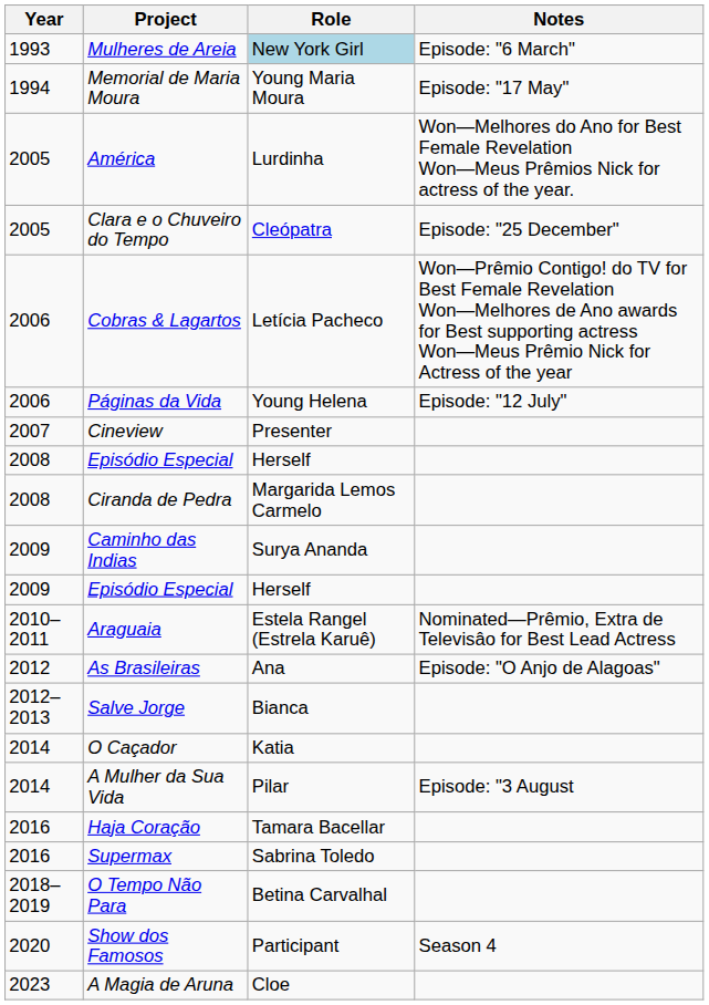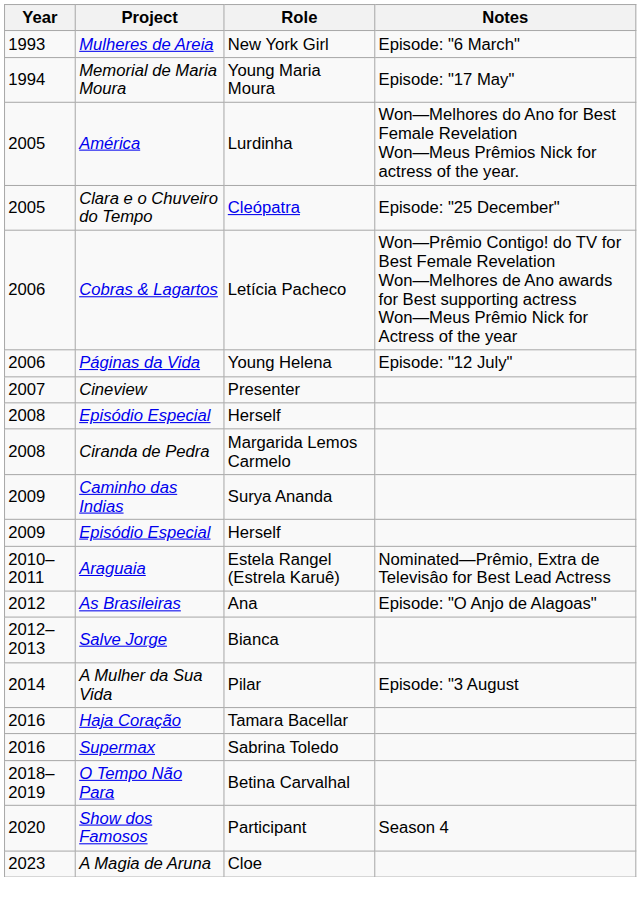Mulheres de Areia | Role: lightblue background -> no background
- row: 2014 | O Caçador | Katia
